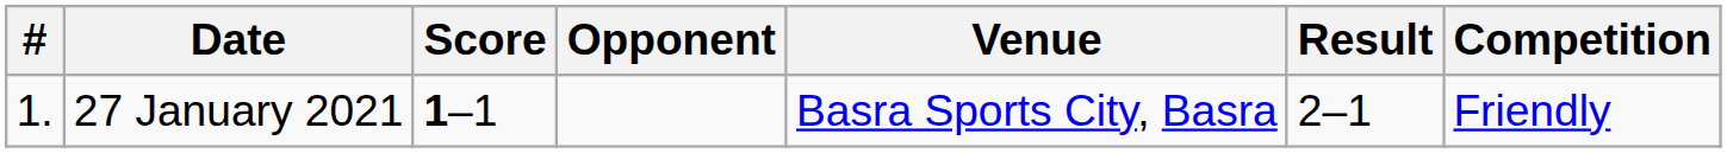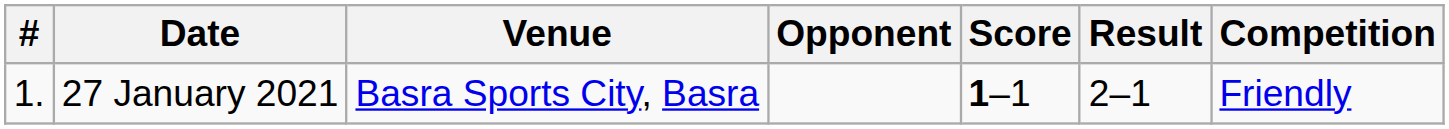columns swapped: Venue <-> Score
